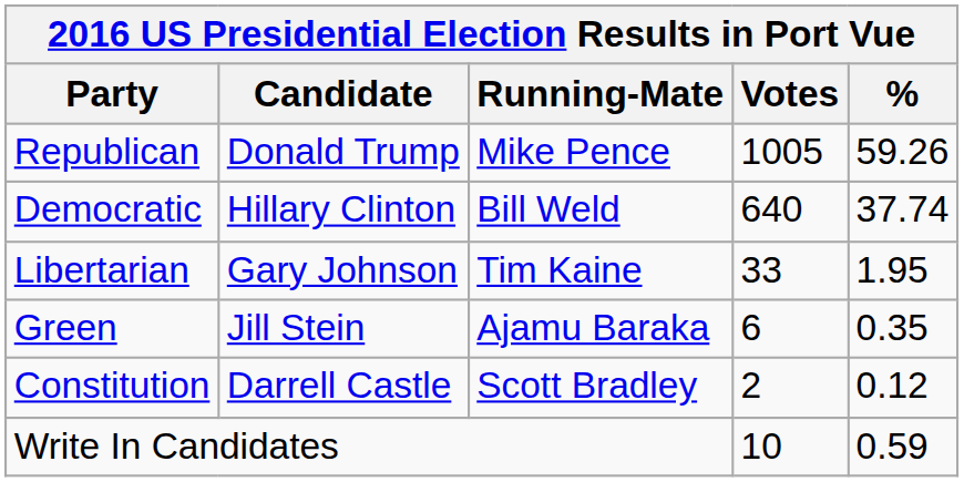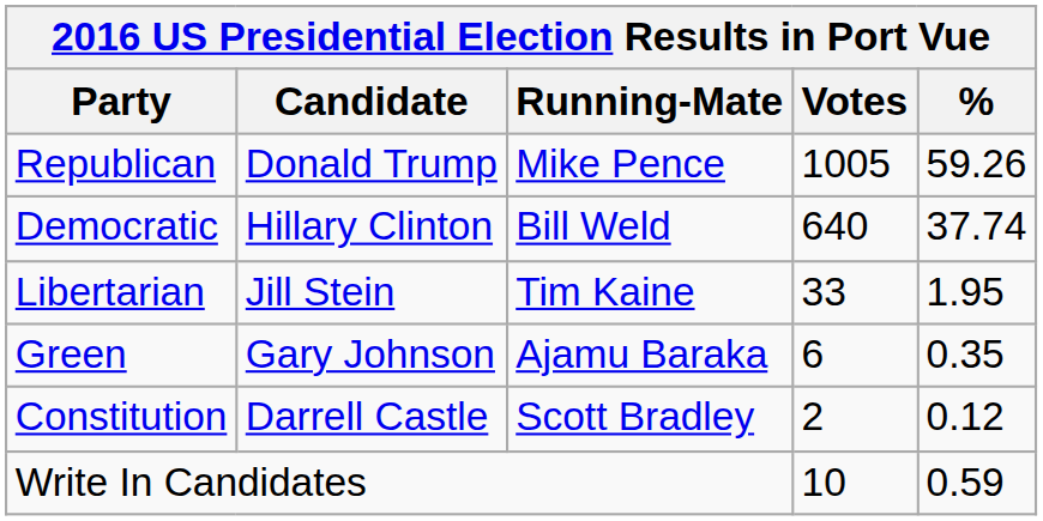Libertarian | Candidate: Gary Johnson -> Jill Stein
Green | Candidate: Jill Stein -> Gary Johnson
